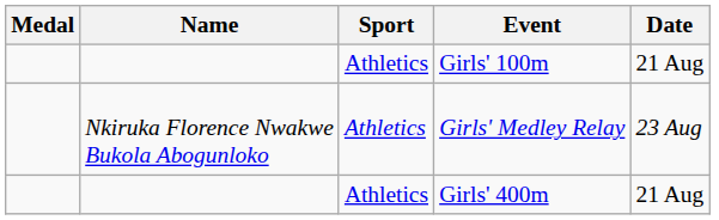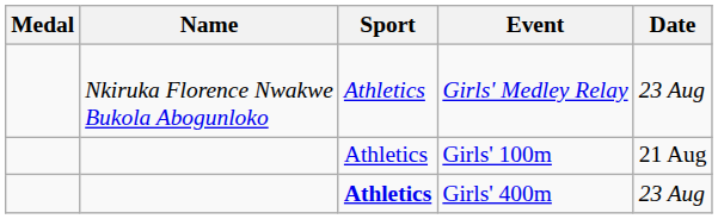rows swapped: Girls' 100m <-> Girls' Medley Relay
Girls' 400m | Sport: normal -> bold
Girls' 400m | Date: 21 Aug -> 23 Aug
